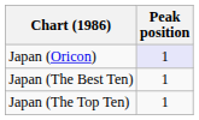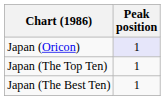rows swapped: Japan (The Best Ten) <-> Japan (The Top Ten)
